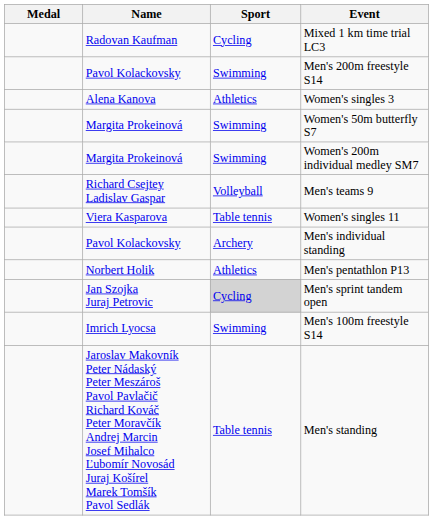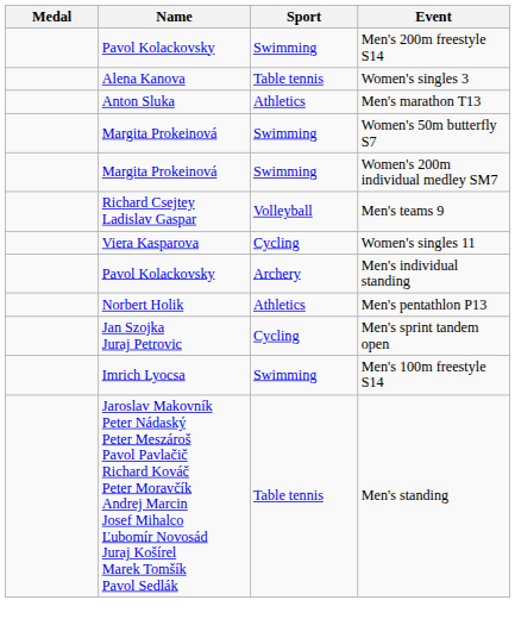- row: Radovan Kaufman | Cycling | Mixed 1 km time trial LC3
Women's singles 3 | Sport: Athletics -> Table tennis
+ row: Anton Sluka | Athletics | Men's marathon T13
Women's singles 11 | Sport: Table tennis -> Cycling
Men's sprint tandem open | Sport: lightgrey background -> no background
